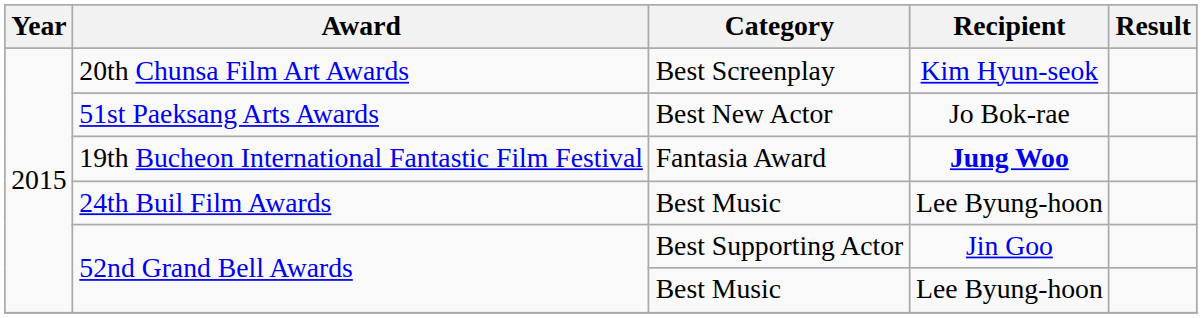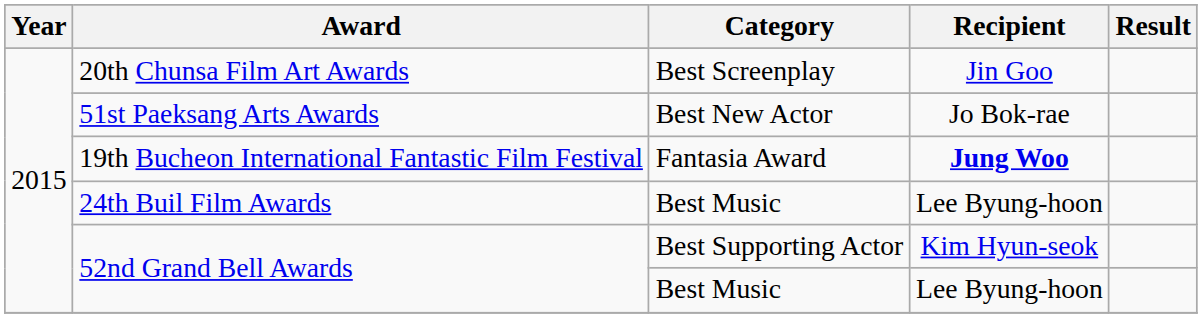20th Chunsa Film Art Awards | Recipient: Kim Hyun-seok -> Jin Goo
52nd Grand Bell Awards / Best Supporting Actor | Recipient: Jin Goo -> Kim Hyun-seok
